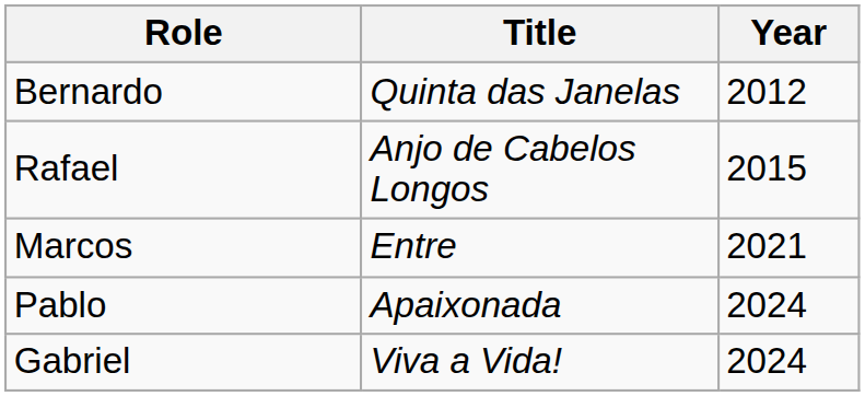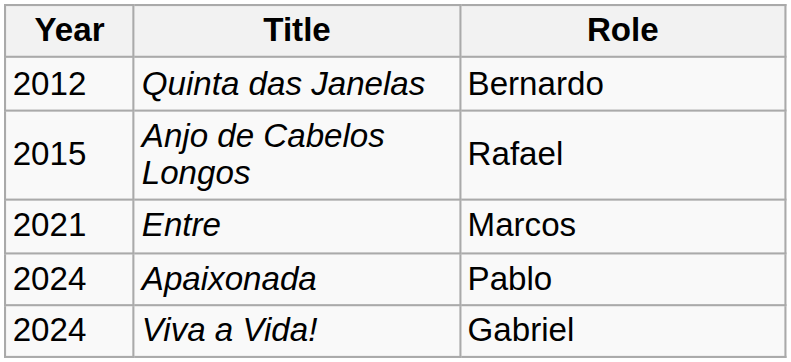columns swapped: Year <-> Role
